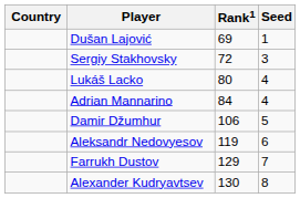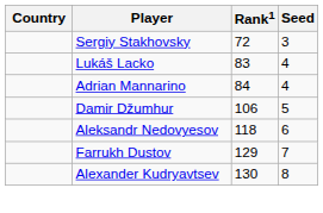- row: Dušan Lajović | 69 | 1
Lukáš Lacko | Rank1: 80 -> 83
Aleksandr Nedovyesov | Rank1: 119 -> 118
